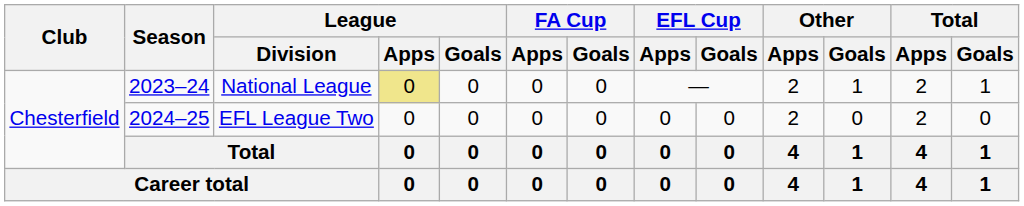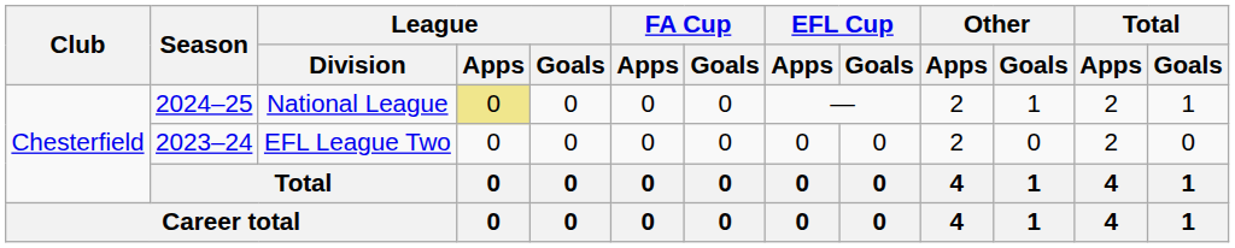National League | Season: 2023–24 -> 2024–25
EFL League Two | Season: 2024–25 -> 2023–24
